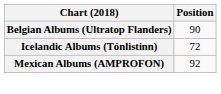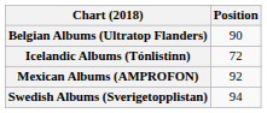+ row: Swedish Albums (Sverigetopplistan) | 94
